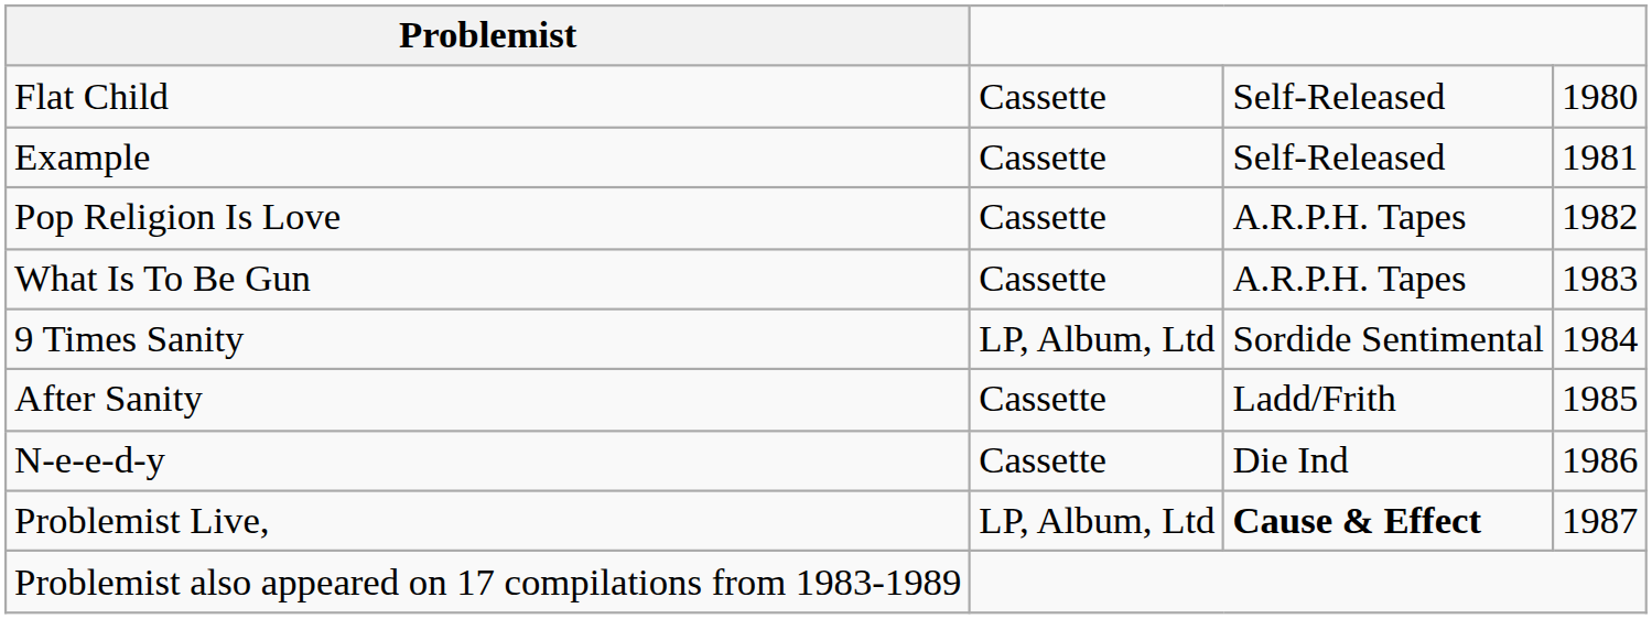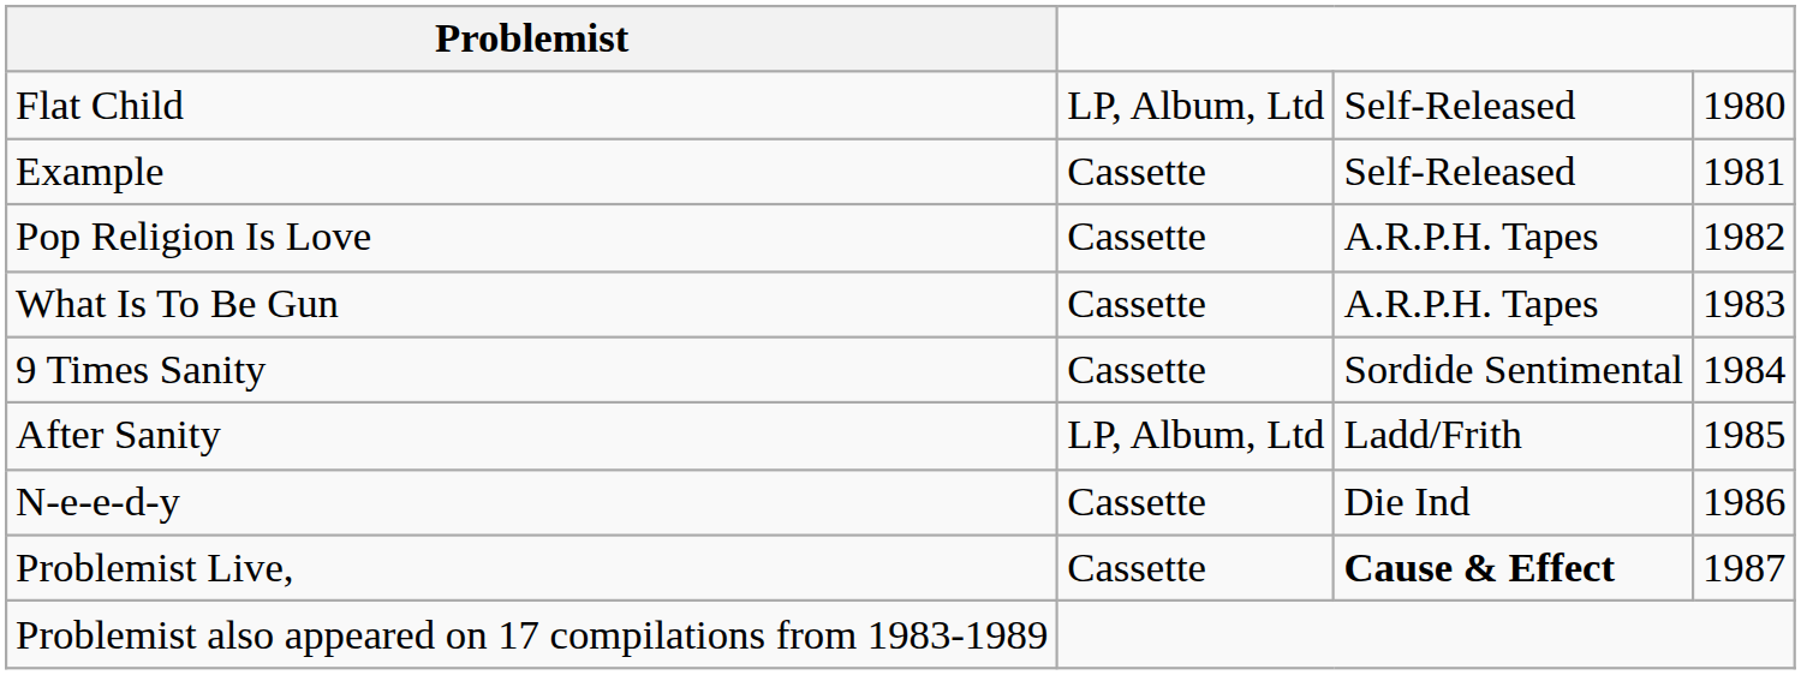Flat Child | column 2: Cassette -> LP, Album, Ltd
9 Times Sanity | column 2: LP, Album, Ltd -> Cassette
After Sanity | column 2: Cassette -> LP, Album, Ltd
Problemist Live, | column 2: LP, Album, Ltd -> Cassette
